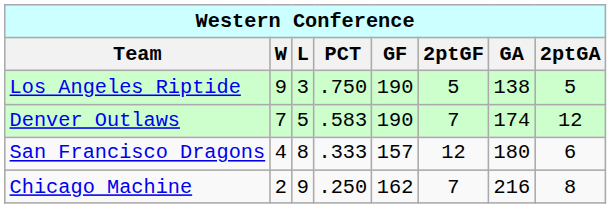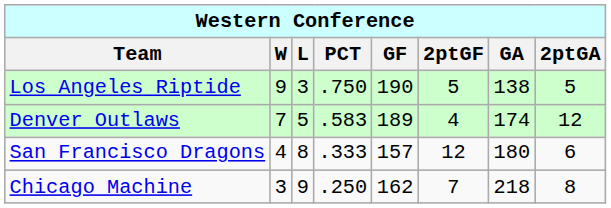Denver Outlaws | GF: 190 -> 189
Denver Outlaws | 2ptGF: 7 -> 4
Chicago Machine | W: 2 -> 3
Chicago Machine | GA: 216 -> 218
